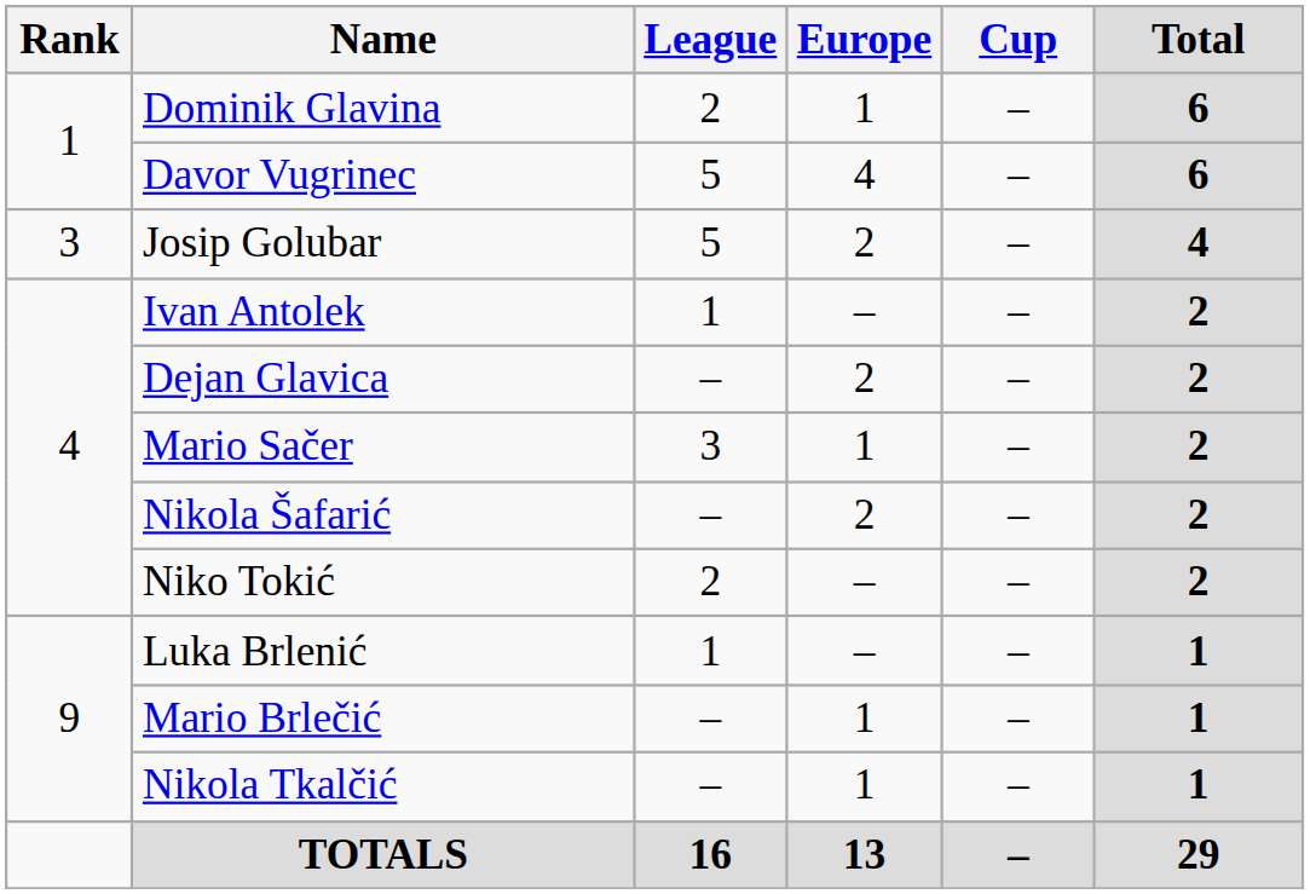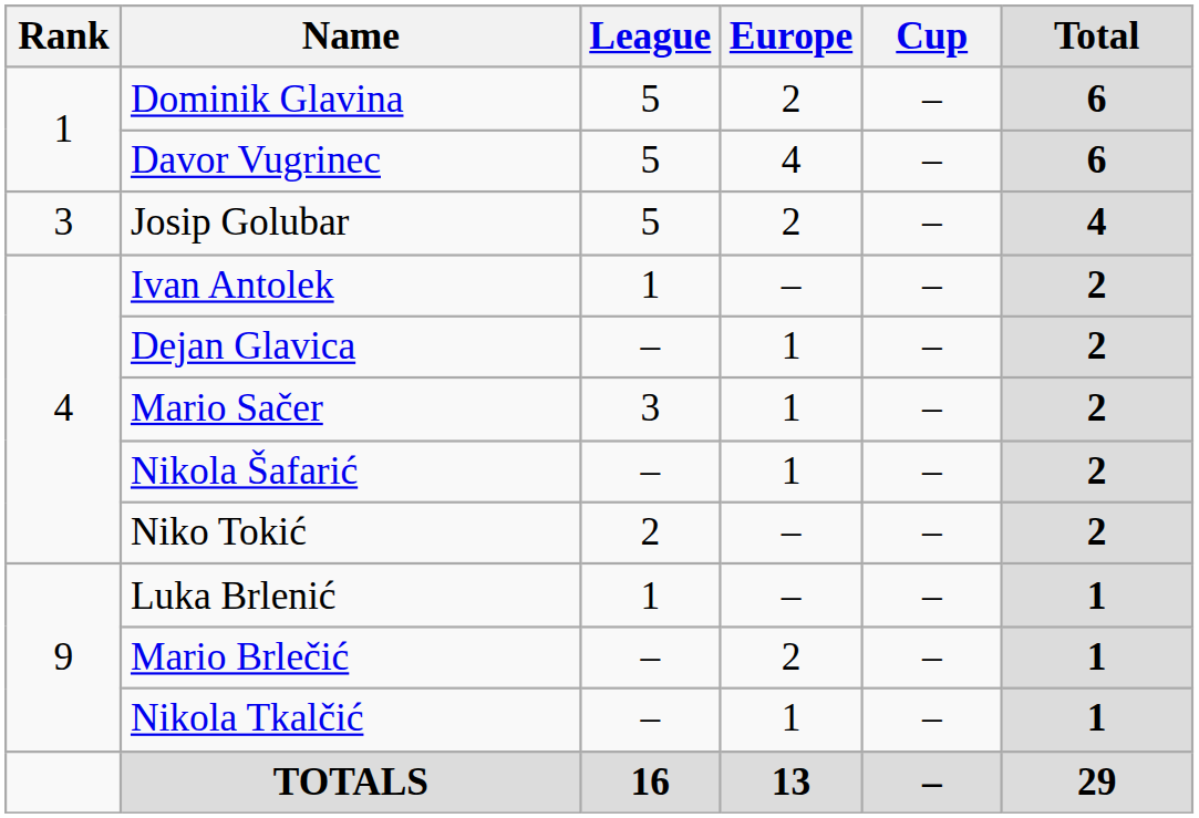Dominik Glavina | League: 2 -> 5
Dominik Glavina | Europe: 1 -> 2
Dejan Glavica | Europe: 2 -> 1
Nikola Šafarić | Europe: 2 -> 1
Mario Brlečić | Europe: 1 -> 2
